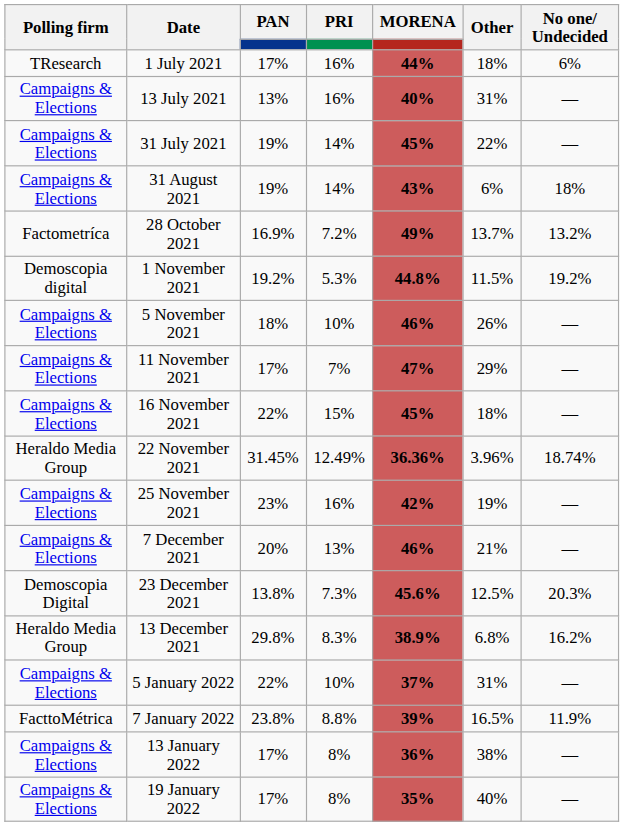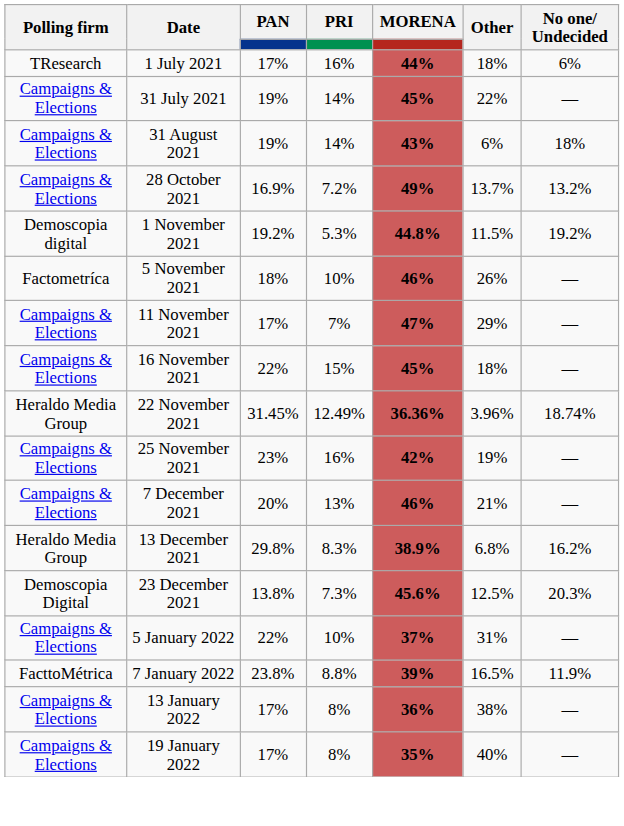- row: Campaigns & Elections | 13 July 2021 | 13% | 16% | 40% | 31% | —
28 October 2021 | Polling firm: Factometríca -> Campaigns & Elections
5 November 2021 | Polling firm: Campaigns & Elections -> Factometríca
rows swapped: 13 December 2021 <-> 23 December 2021
